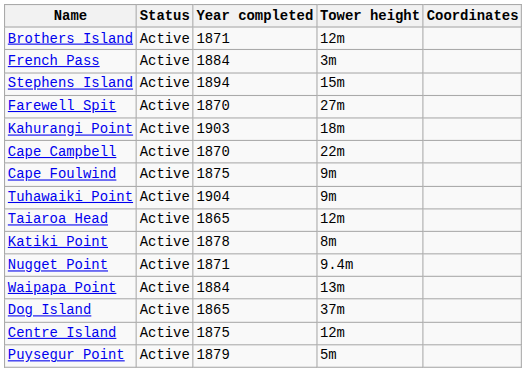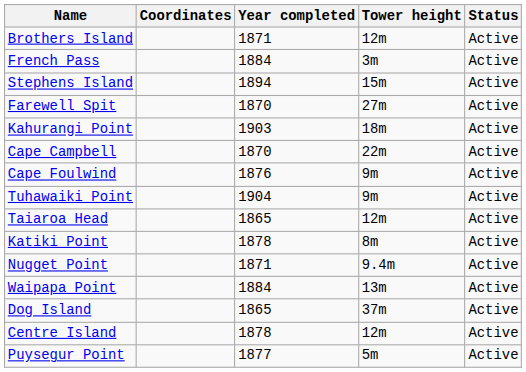columns swapped: Coordinates <-> Status
Cape Foulwind | Year completed: 1875 -> 1876
Centre Island | Year completed: 1875 -> 1878
Puysegur Point | Year completed: 1879 -> 1877
